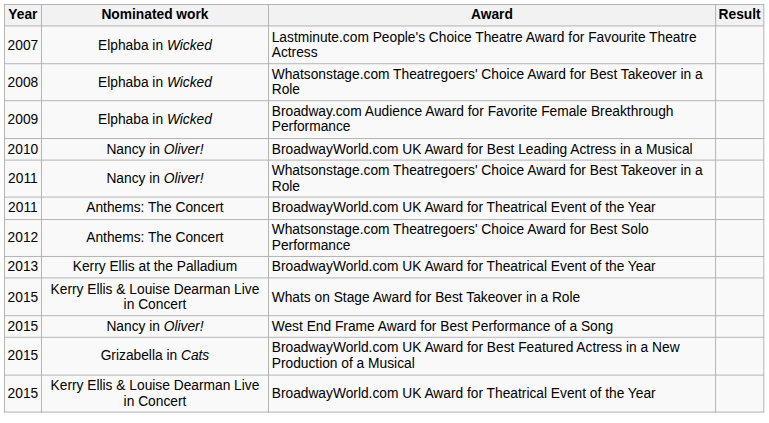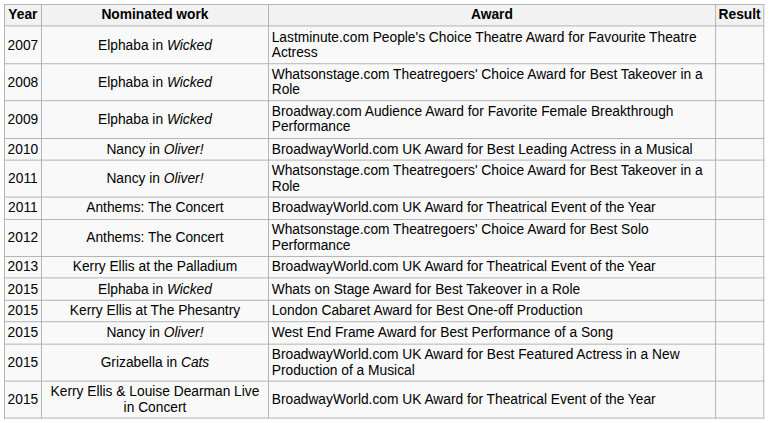Whats on Stage Award for Best Takeover in a Role | Nominated work: Kerry Ellis & Louise Dearman Live in Concert -> Elphaba in Wicked
+ row: 2015 | Kerry Ellis at The Phesantry | London Cabaret Award for Best One-off Production
